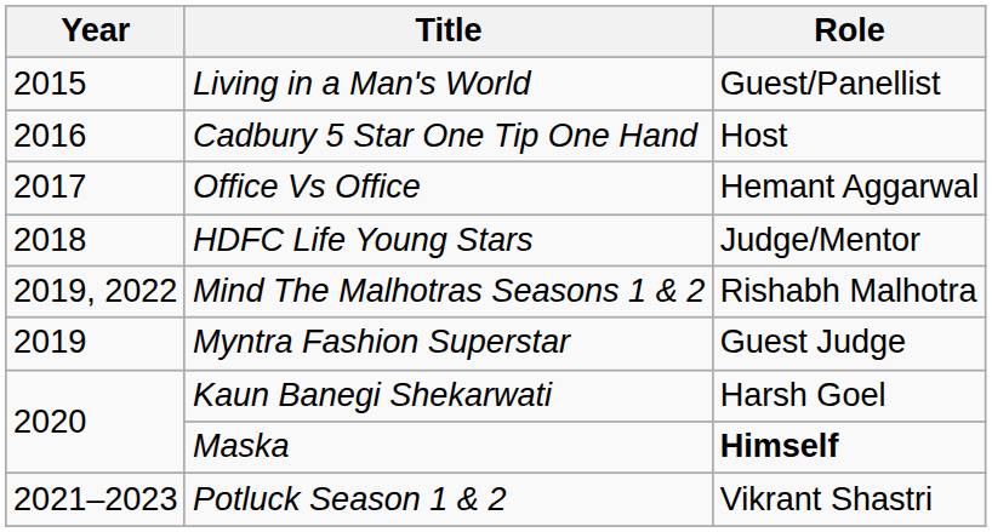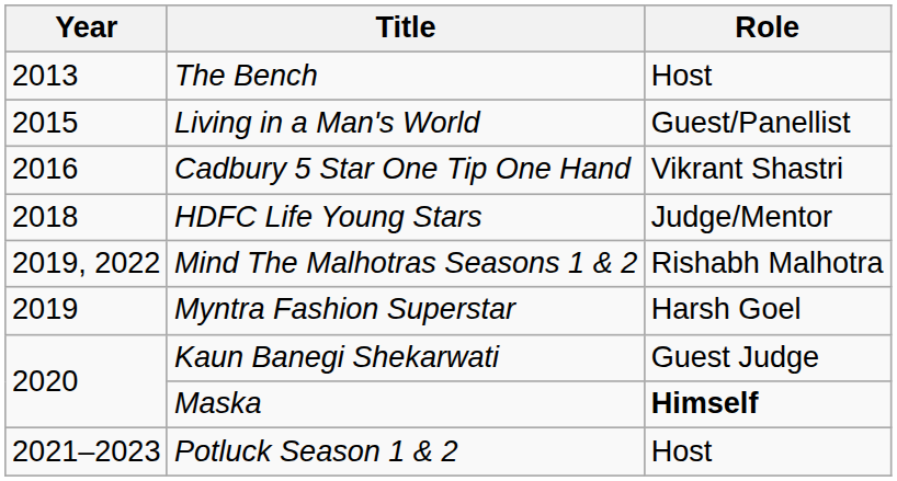+ row: 2013 | The Bench | Host
Cadbury 5 Star One Tip One Hand | Role: Host -> Vikrant Shastri
- row: 2017 | Office Vs Office | Hemant Aggarwal
Myntra Fashion Superstar | Role: Guest Judge -> Harsh Goel
Kaun Banegi Shekarwati | Role: Harsh Goel -> Guest Judge
Potluck Season 1 & 2 | Role: Vikrant Shastri -> Host
